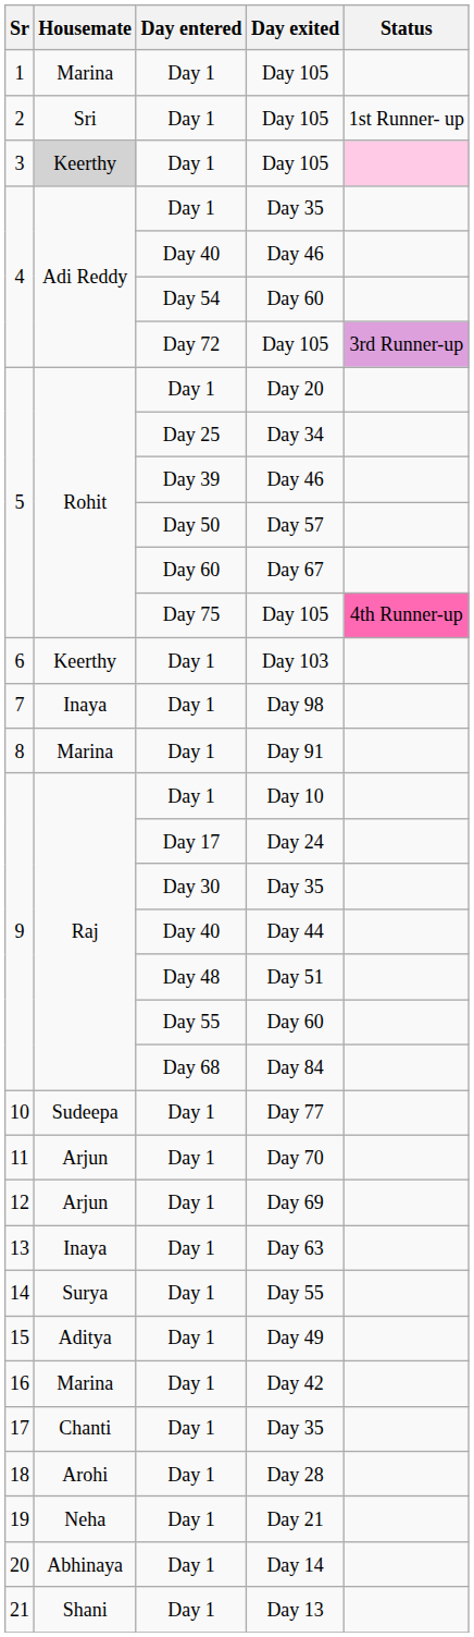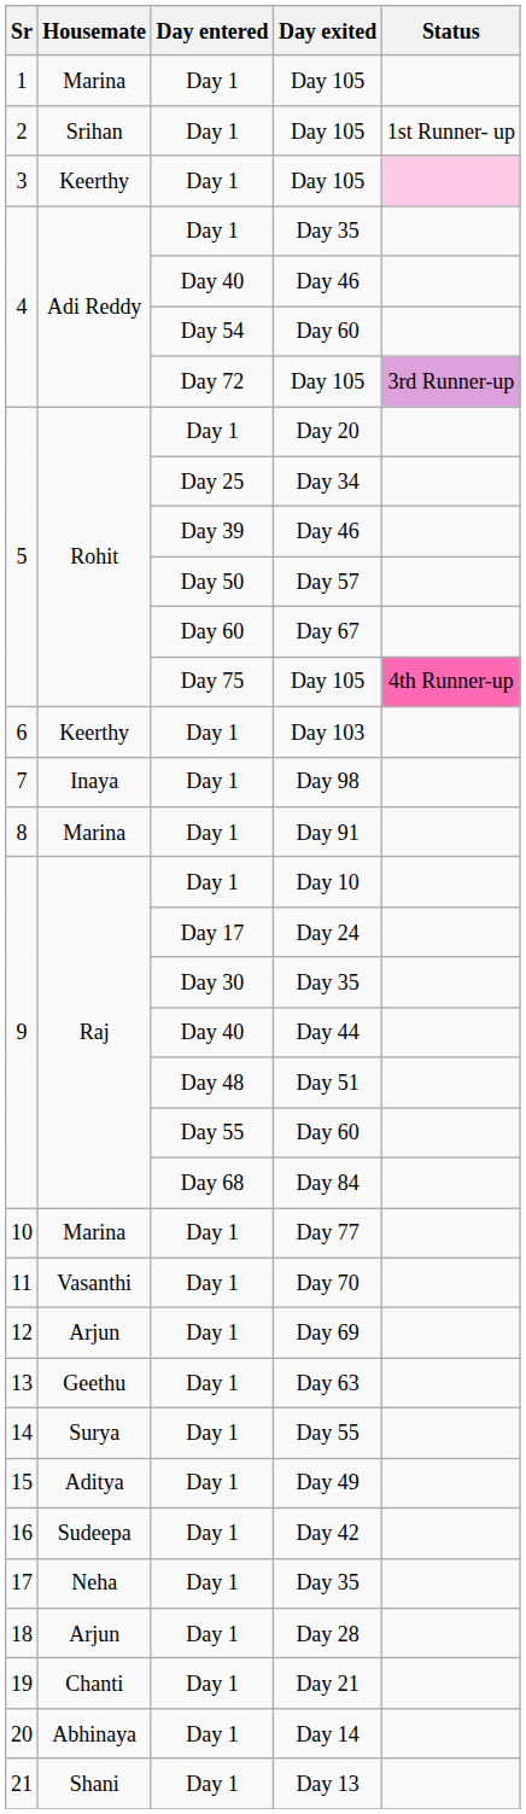2 / Day 105 | Housemate: Sri -> Srihan
3 / Day 105 | Housemate: lightgrey background -> no background
Day 77 | Housemate: Sudeepa -> Marina
Day 70 | Housemate: Arjun -> Vasanthi
Day 63 | Housemate: Inaya -> Geethu
Day 42 | Housemate: Marina -> Sudeepa
17 / Day 35 | Housemate: Chanti -> Neha
Day 28 | Housemate: Arohi -> Arjun
Day 21 | Housemate: Neha -> Chanti
